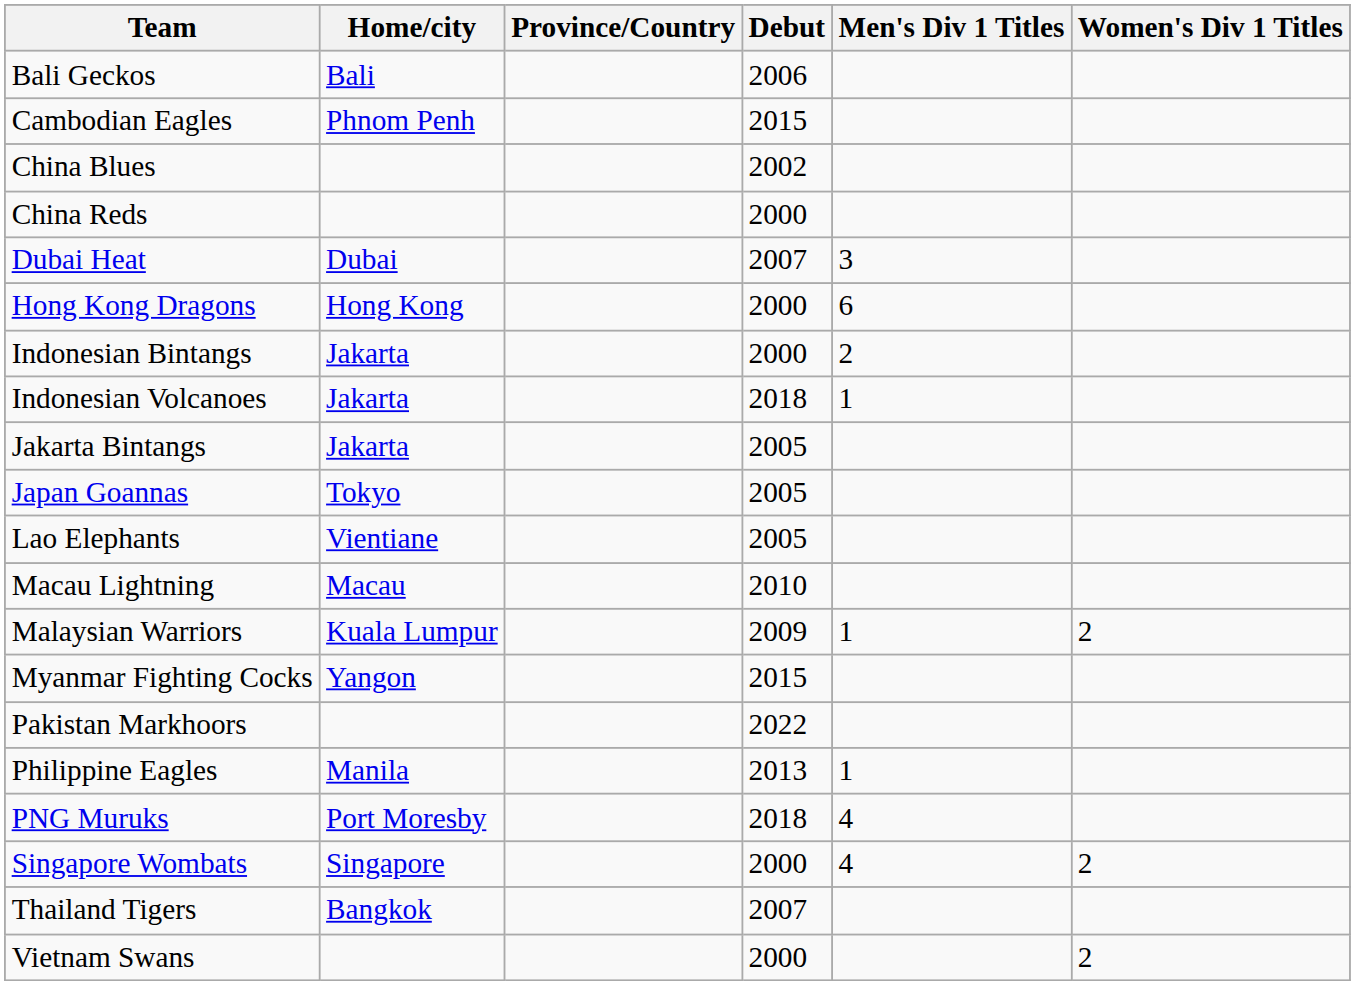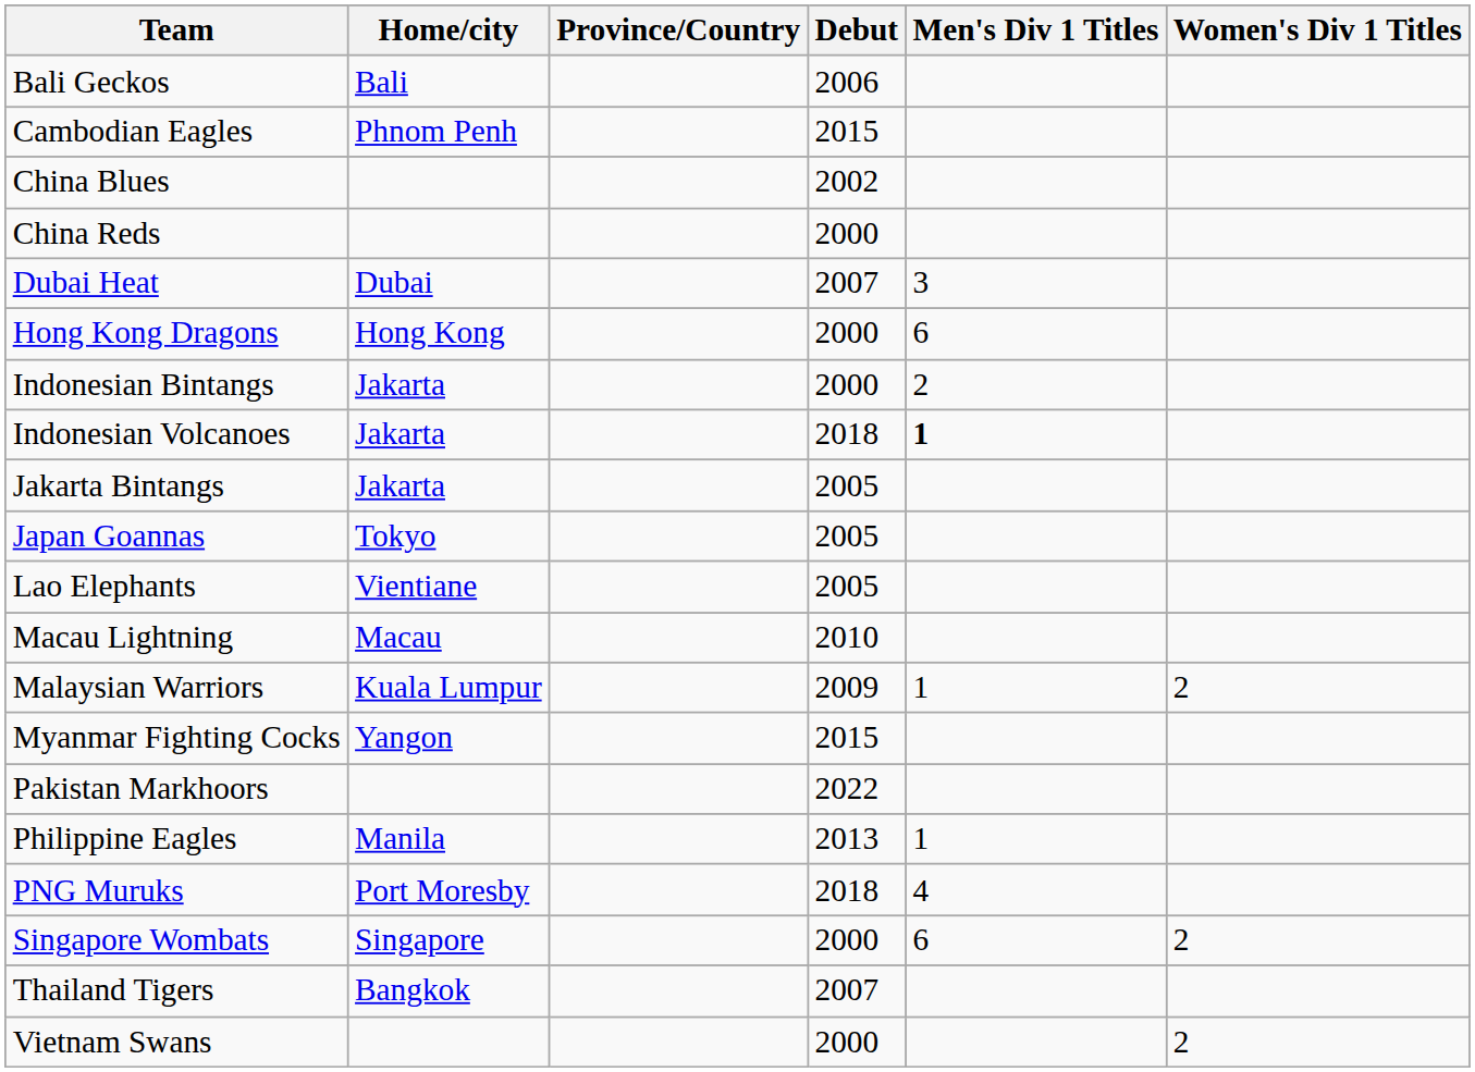Indonesian Volcanoes | Men's Div 1 Titles: normal -> bold
Singapore Wombats | Men's Div 1 Titles: 4 -> 6
